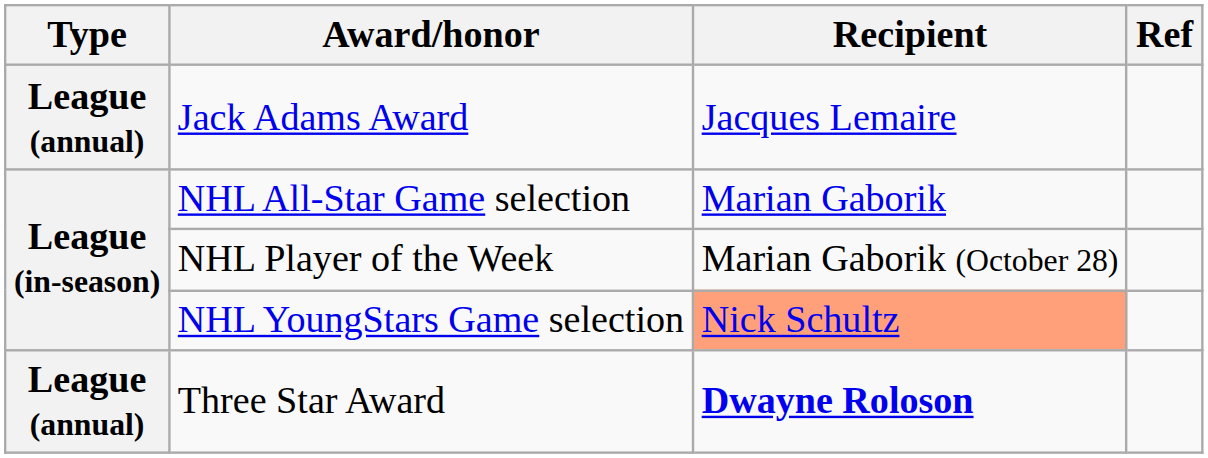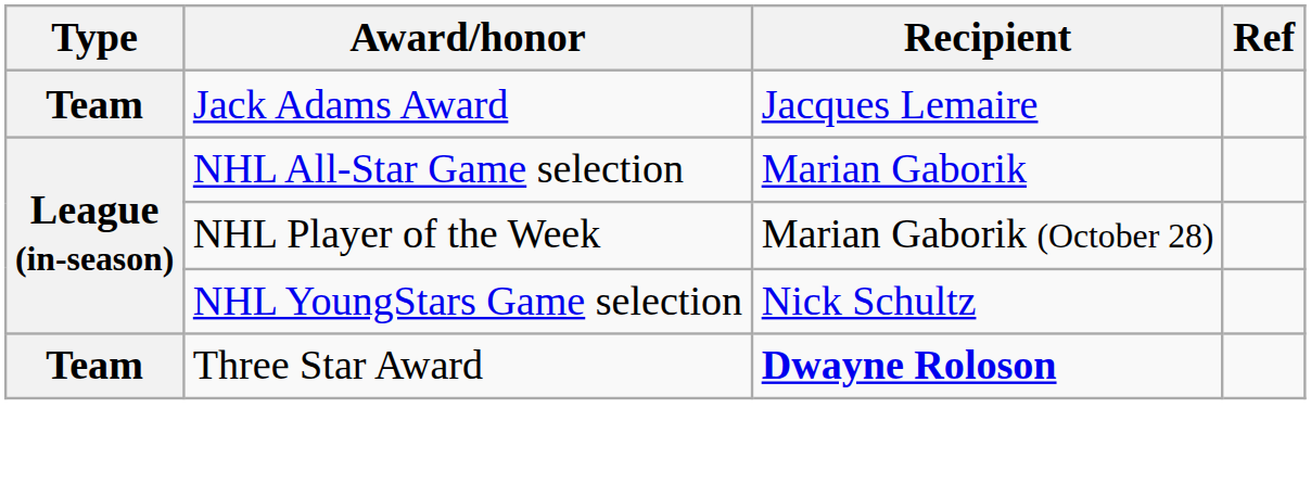Jack Adams Award | Type: League (annual) -> Team
NHL YoungStars Game selection | Recipient: lightsalmon background -> no background
Three Star Award | Type: League (annual) -> Team
